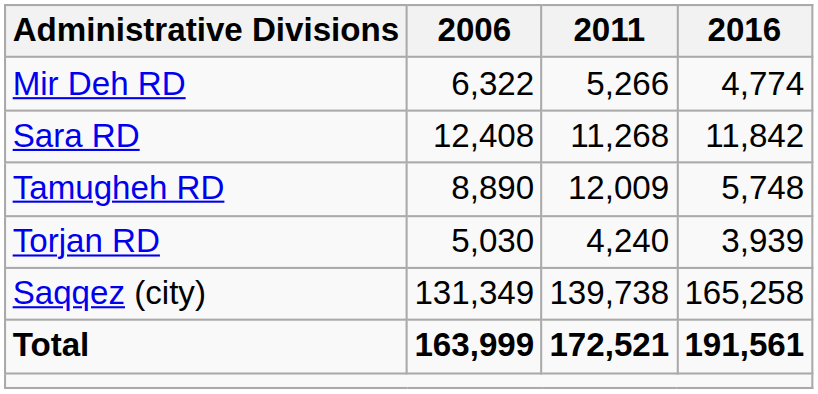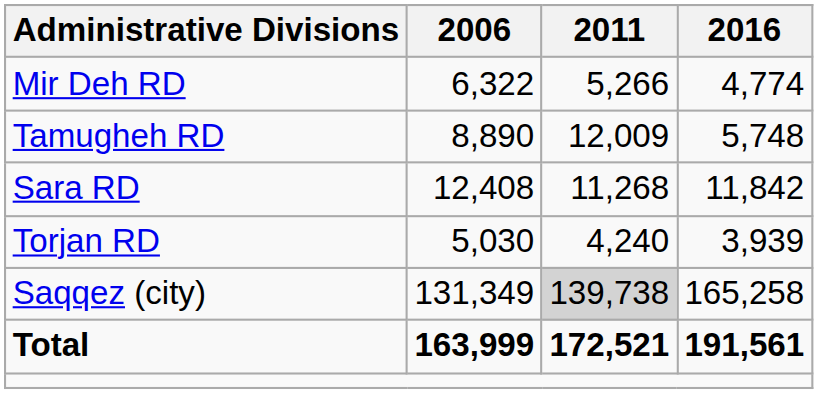rows swapped: Sara RD <-> Tamugheh RD
Saqqez (city) | 2011: no background -> lightgrey background
